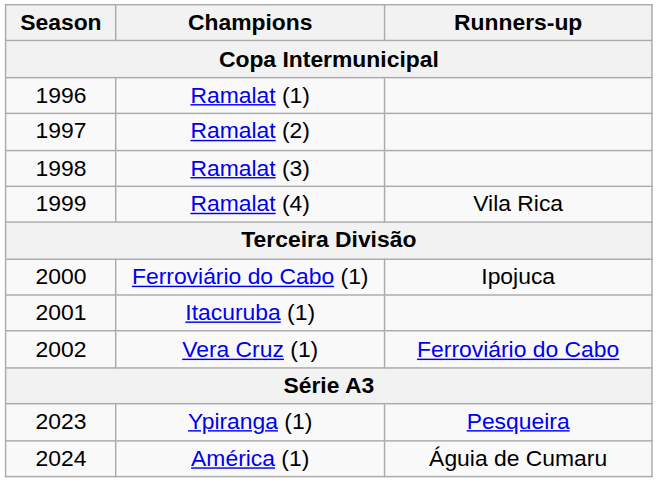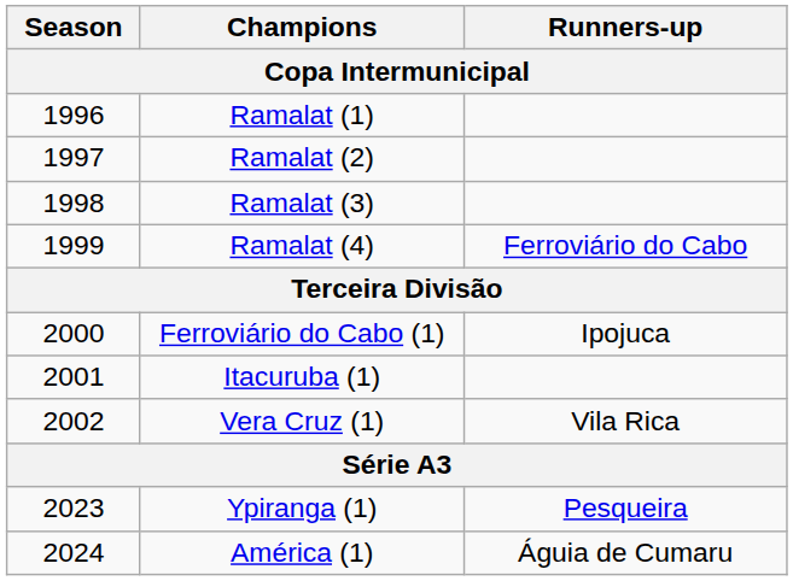Ramalat (4) | Runners-up: Vila Rica -> Ferroviário do Cabo
Vera Cruz (1) | Runners-up: Ferroviário do Cabo -> Vila Rica
